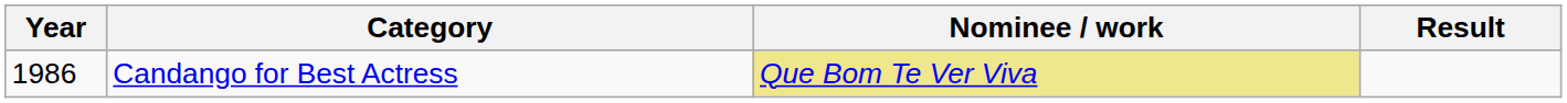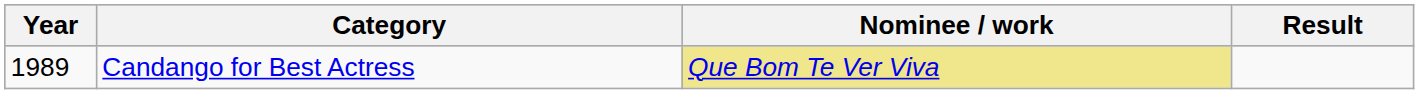Candango for Best Actress | Year: 1986 -> 1989
